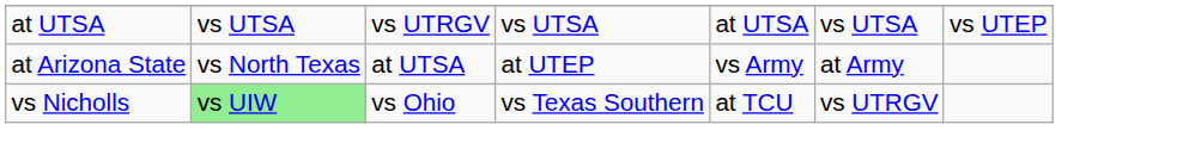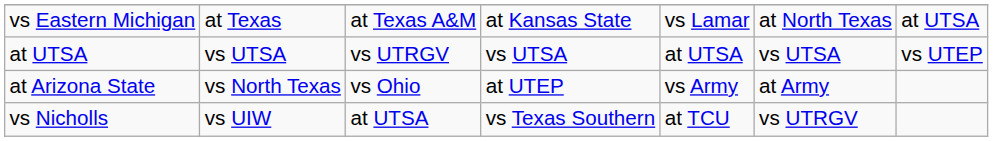+ row: vs Eastern Michigan | at Texas | at Texas A&M | at Kansas State | vs Lamar | at North Texas | at UTSA
at Arizona State | column 3: at UTSA -> vs Ohio
vs Nicholls | column 2: lightgreen background -> no background
vs Nicholls | column 3: vs Ohio -> at UTSA
